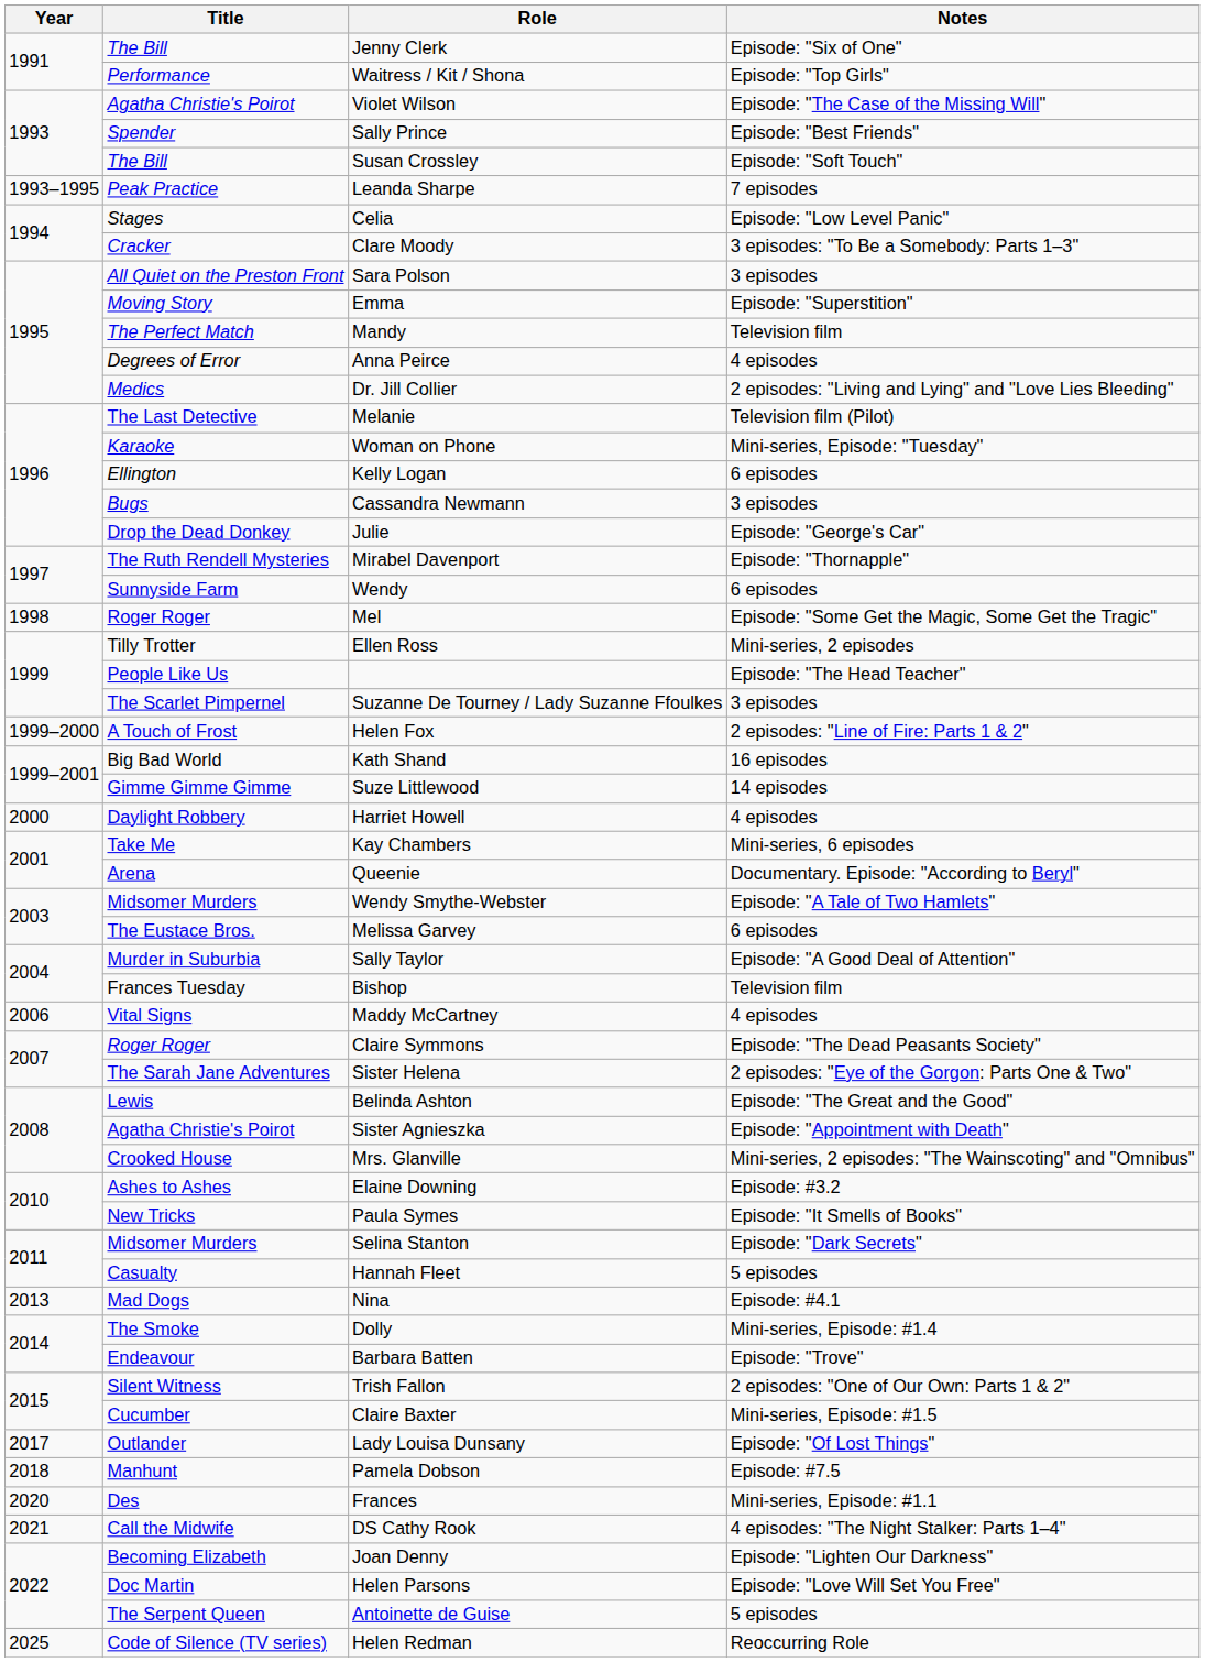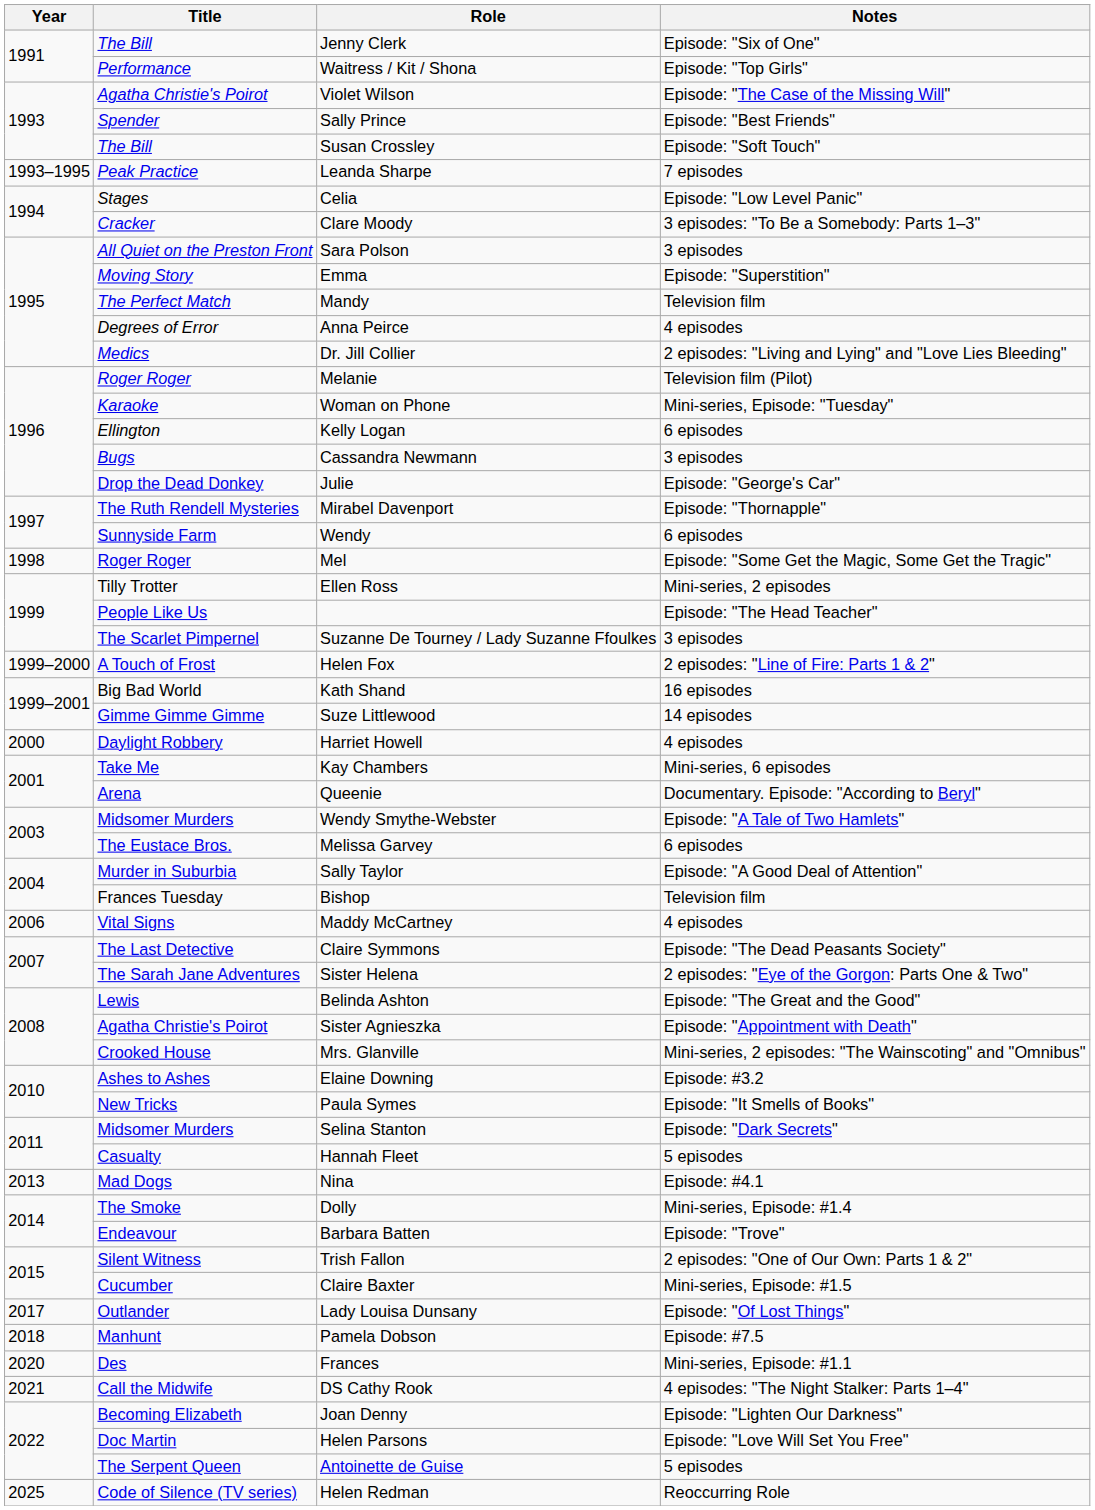Melanie | Title: The Last Detective -> Roger Roger
Claire Symmons | Title: Roger Roger -> The Last Detective
